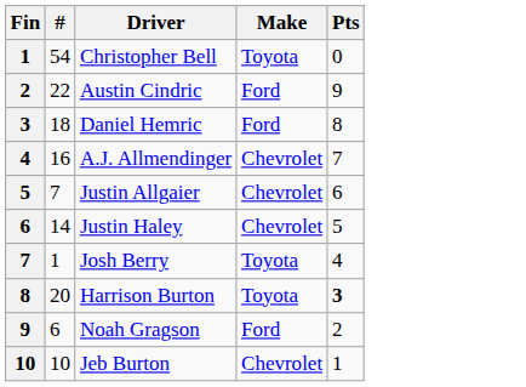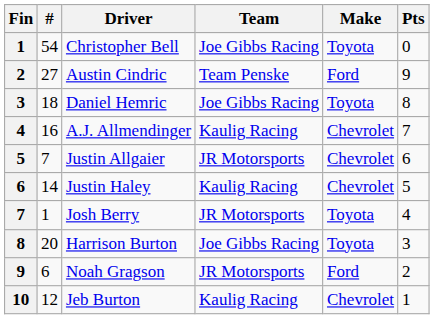+ column: Team | Joe Gibbs Racing | Team Penske | Joe Gibbs Racing | Kaulig Racing | JR Motorsports | Kaulig Racing | JR Motorsports | Joe Gibbs Racing | JR Motorsports | Kaulig Racing
Austin Cindric | #: 22 -> 27
Daniel Hemric | Make: Ford -> Toyota
Harrison Burton | Pts: bold -> normal
Jeb Burton | #: 10 -> 12
